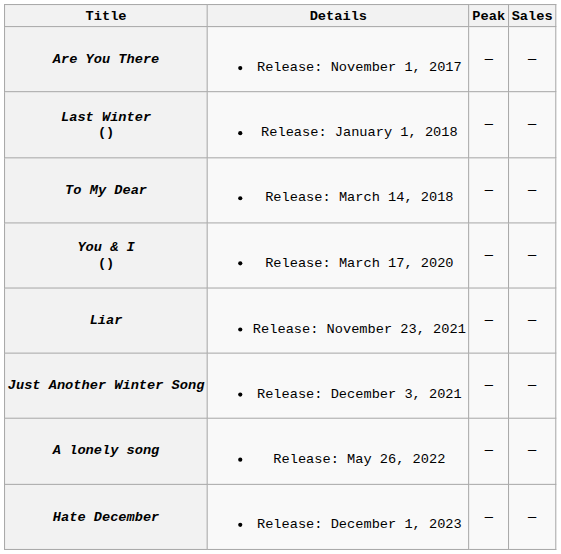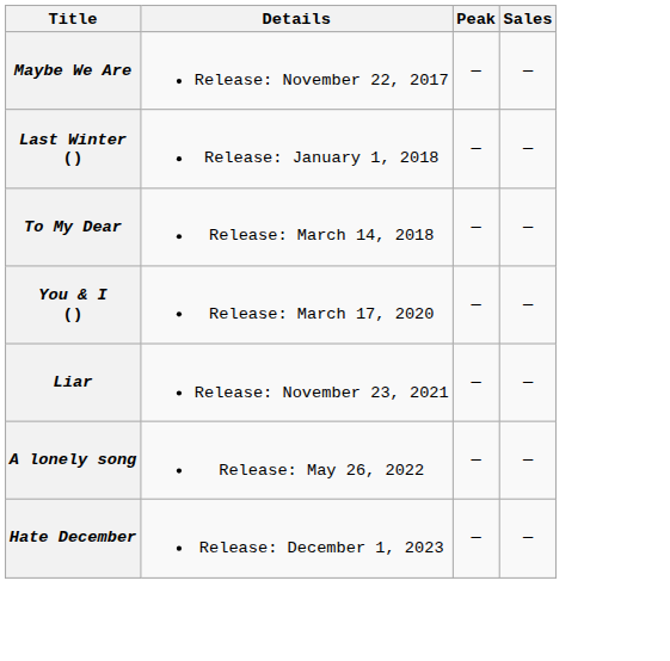- row: Are You There | Release: November 1, 2017 | — | —
+ row: Maybe We Are | Release: November 22, 2017 | — | —
- row: Just Another Winter Song | Release: December 3, 2021 | — | —
